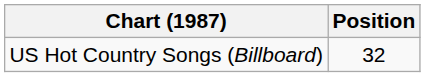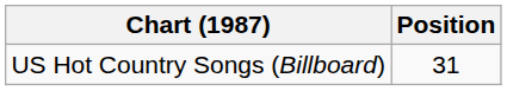US Hot Country Songs (Billboard) | Position: 32 -> 31
